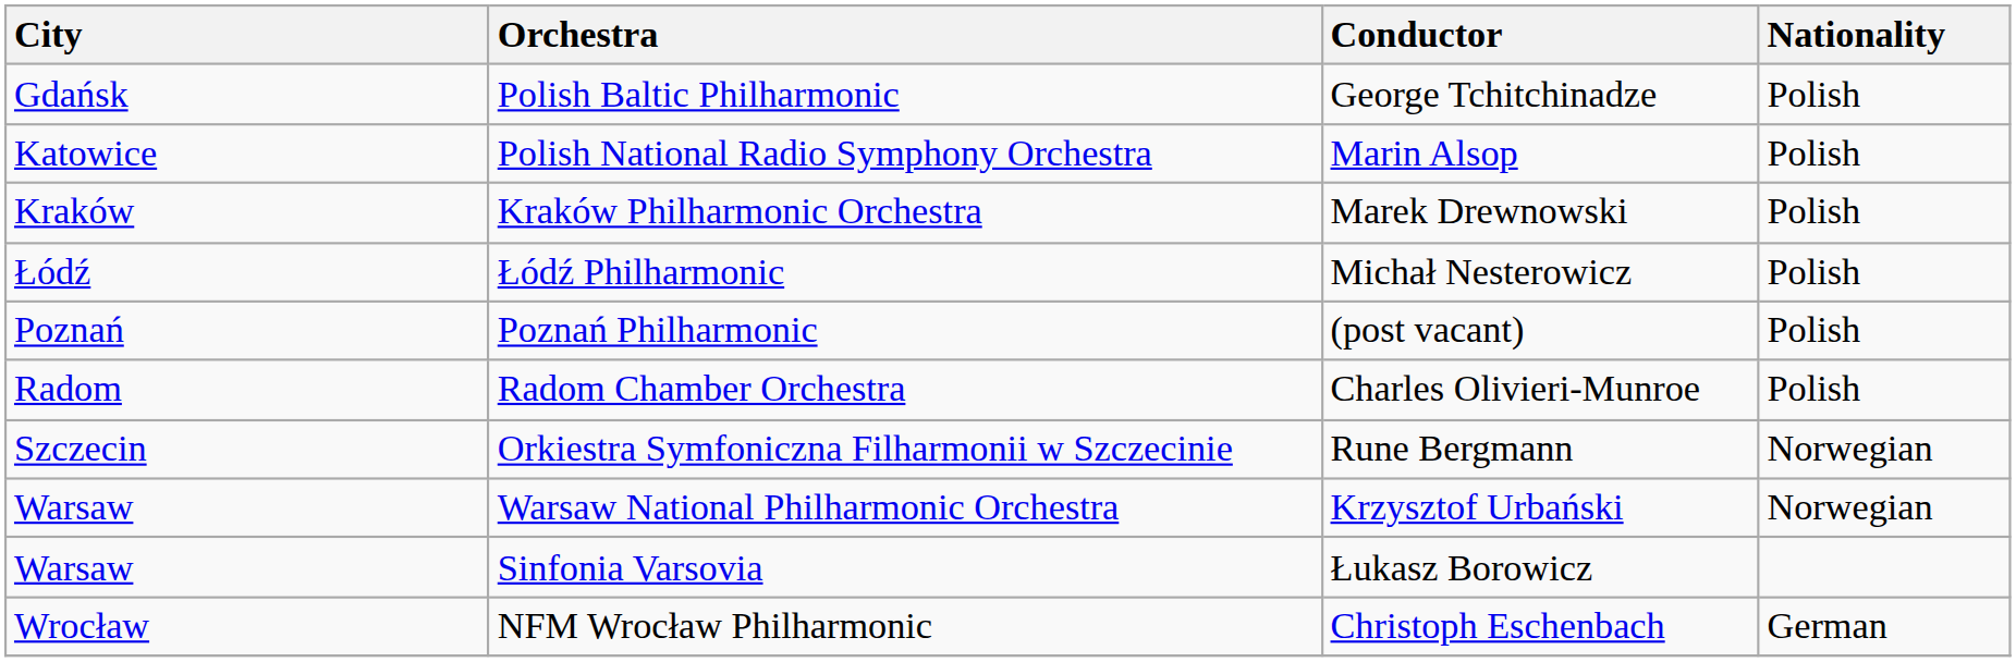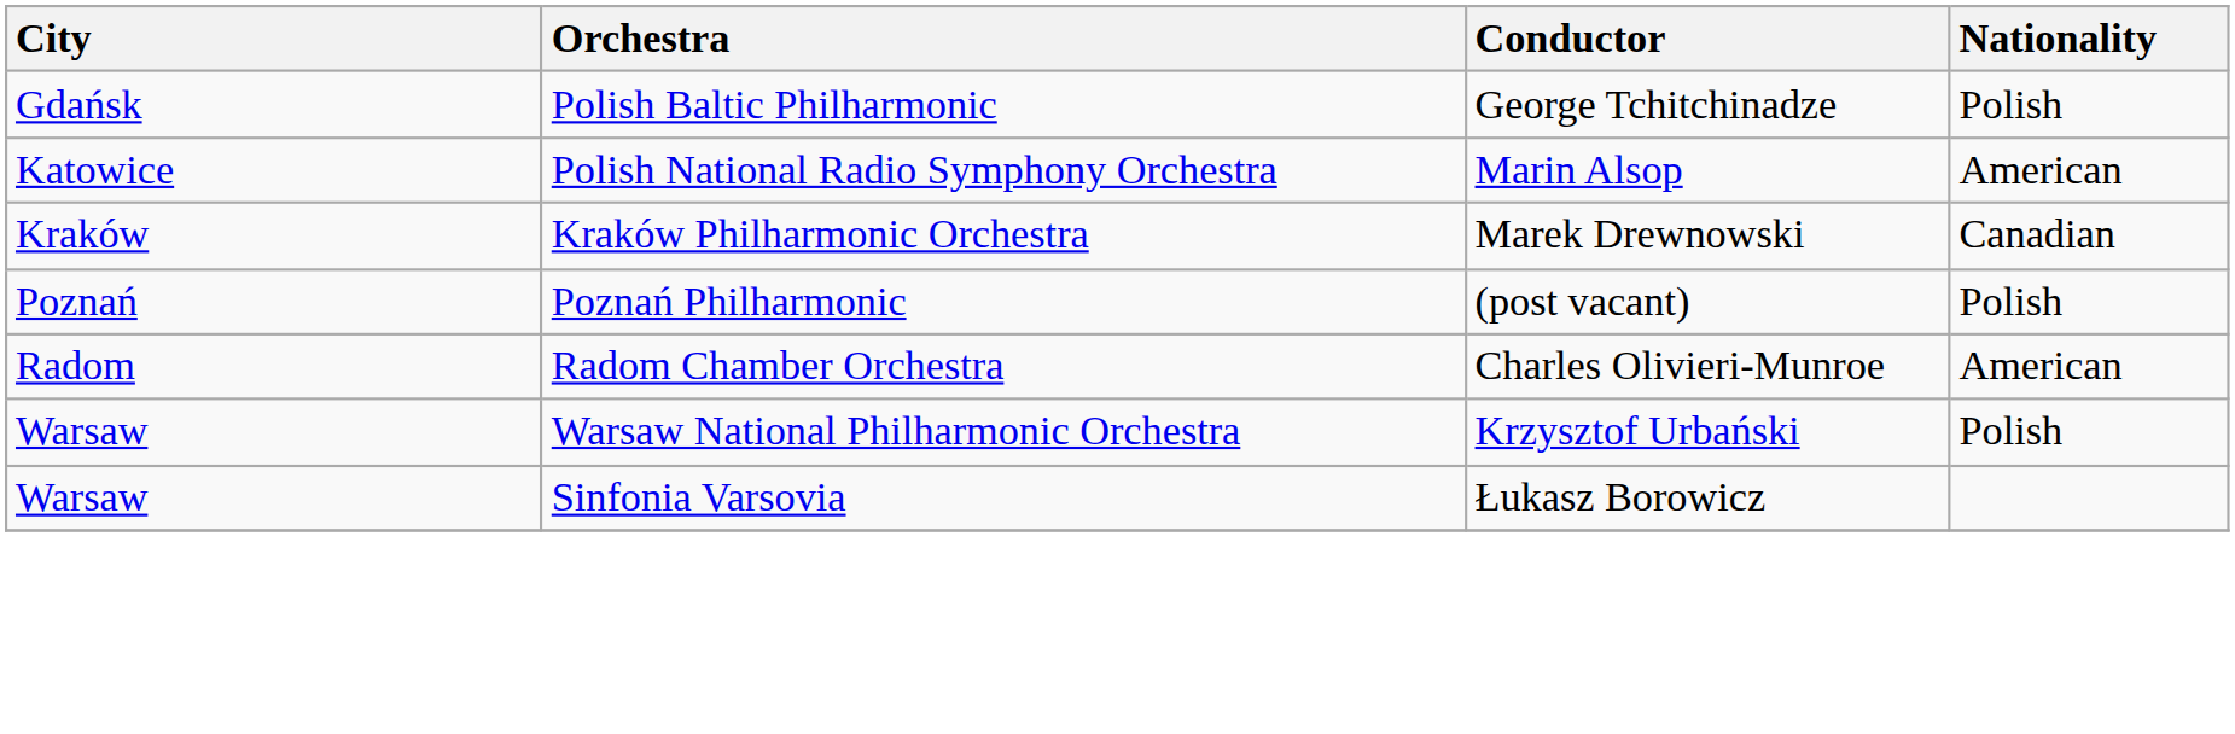Polish National Radio Symphony Orchestra | Nationality: Polish -> American
Kraków Philharmonic Orchestra | Nationality: Polish -> Canadian
- row: Łódź | Łódź Philharmonic | Michał Nesterowicz | Polish
Radom Chamber Orchestra | Nationality: Polish -> American
- row: Szczecin | Orkiestra Symfoniczna Filharmonii w Szczecinie | Rune Bergmann | Norwegian
Warsaw National Philharmonic Orchestra | Nationality: Norwegian -> Polish
- row: Wrocław | NFM Wrocław Philharmonic | Christoph Eschenbach | German
